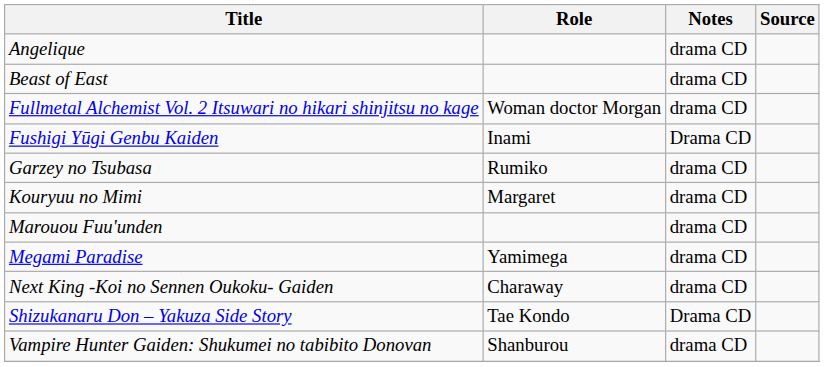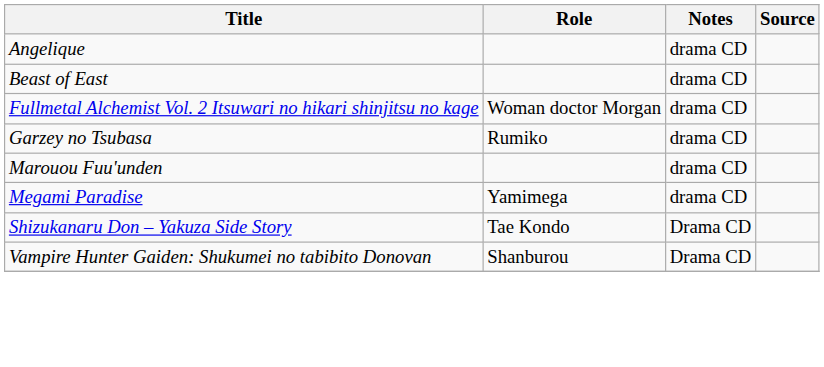- row: Fushigi Yūgi Genbu Kaiden | Inami | Drama CD
- row: Kouryuu no Mimi | Margaret | drama CD
- row: Next King -Koi no Sennen Oukoku- Gaiden | Charaway | drama CD
Vampire Hunter Gaiden: Shukumei no tabibito Donovan | Notes: drama CD -> Drama CD
